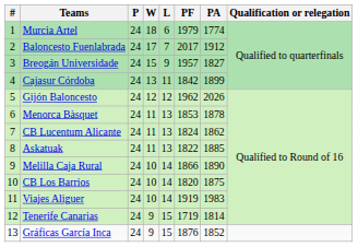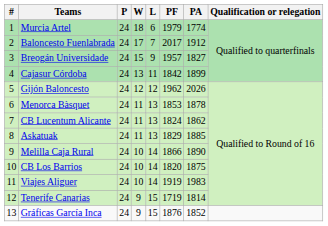Askatuak | PF: 1822 -> 1829
